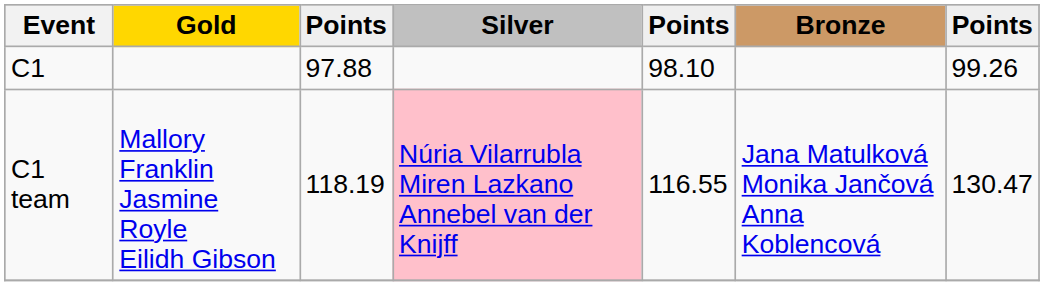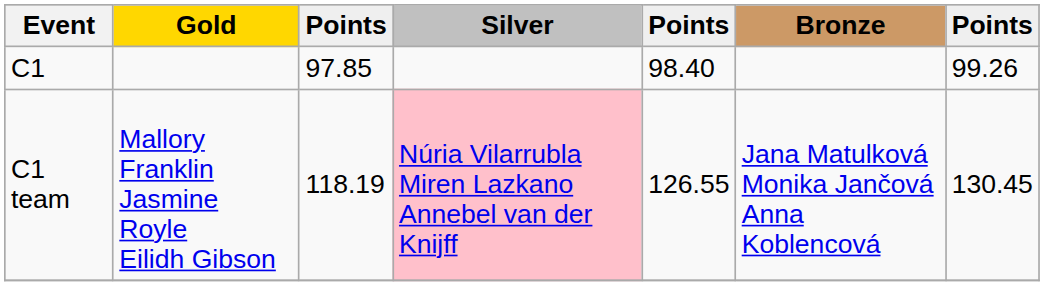C1 | column 3: 97.88 -> 97.85
C1 | column 5: 98.10 -> 98.40
C1 team | column 5: 116.55 -> 126.55
C1 team | column 7: 130.47 -> 130.45
